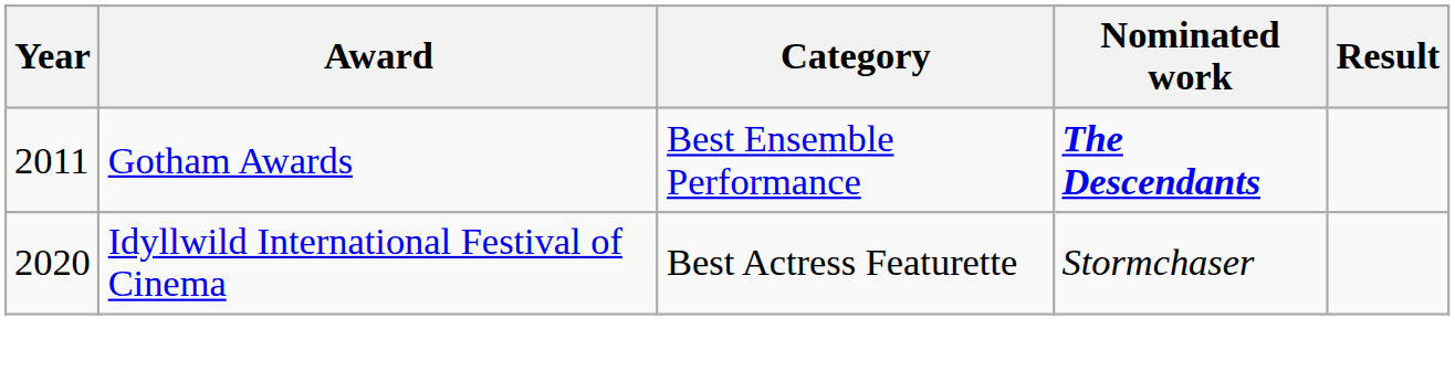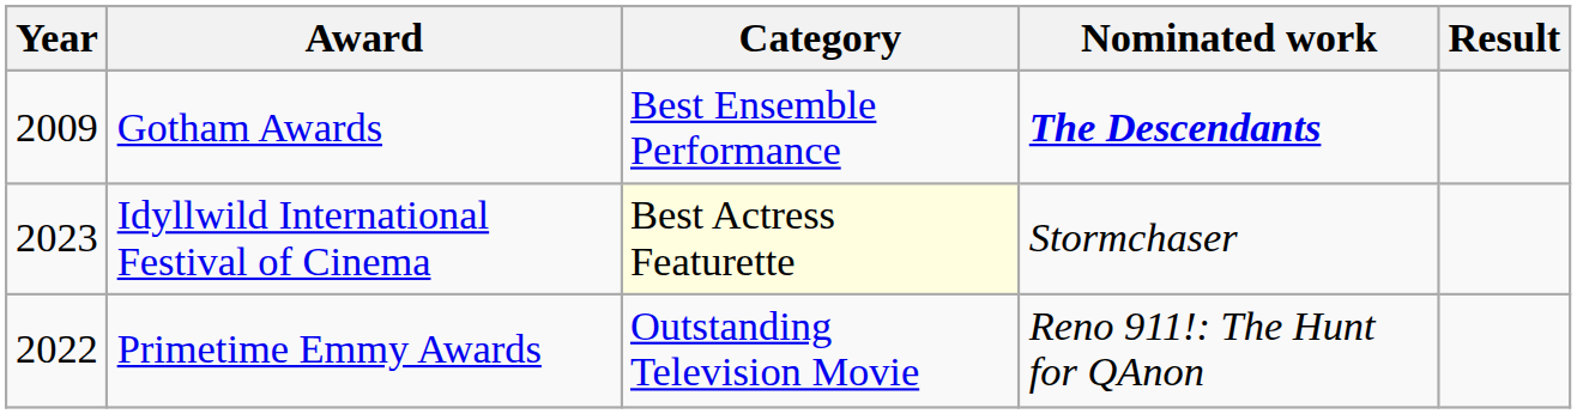Gotham Awards | Year: 2011 -> 2009
Idyllwild International Festival of Cinema | Year: 2020 -> 2023
Idyllwild International Festival of Cinema | Category: no background -> lightyellow background
+ row: 2022 | Primetime Emmy Awards | Outstanding Television Movie | Reno 911!: The Hunt for QAnon
